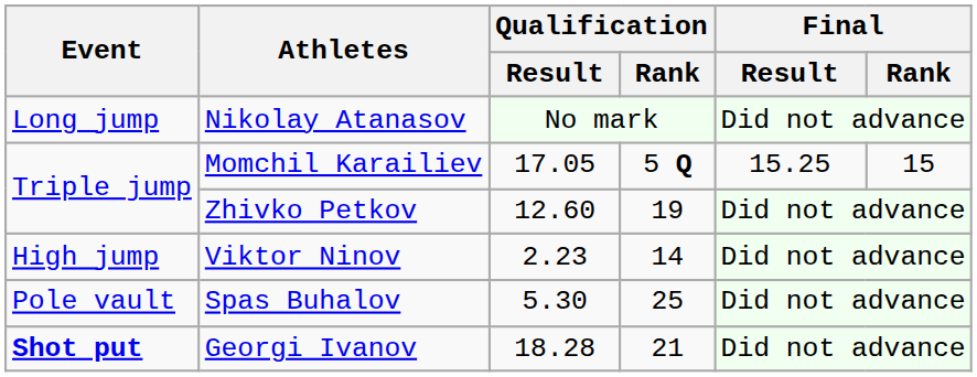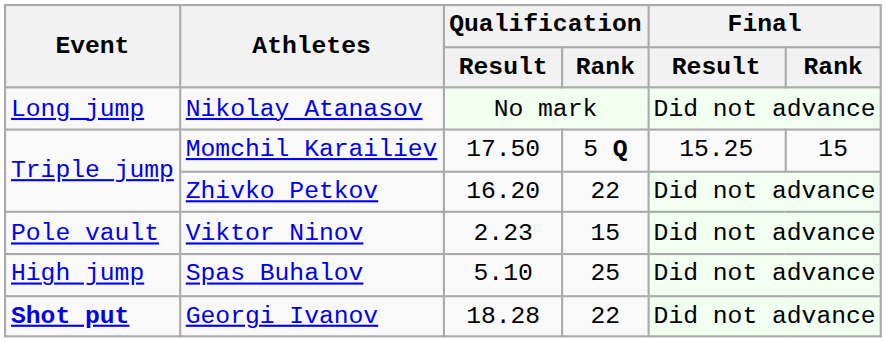Momchil Karailiev | Qualification / Result: 17.05 -> 17.50
Zhivko Petkov | Qualification / Result: 12.60 -> 16.20
Zhivko Petkov | Qualification / Rank: 19 -> 22
Viktor Ninov | Event: High jump -> Pole vault
Viktor Ninov | Qualification / Rank: 14 -> 15
Spas Buhalov | Event: Pole vault -> High jump
Spas Buhalov | Qualification / Result: 5.30 -> 5.10
Georgi Ivanov | Qualification / Rank: 21 -> 22
